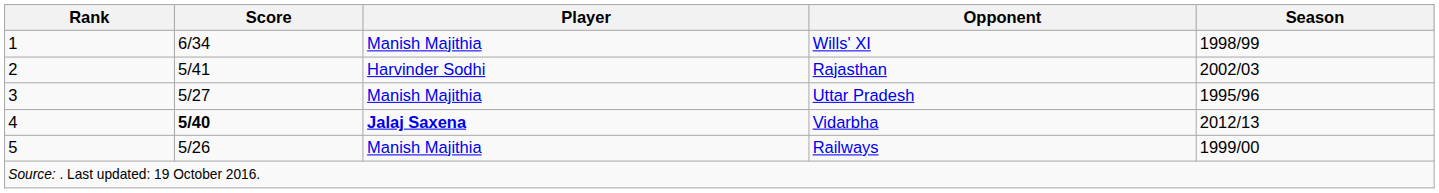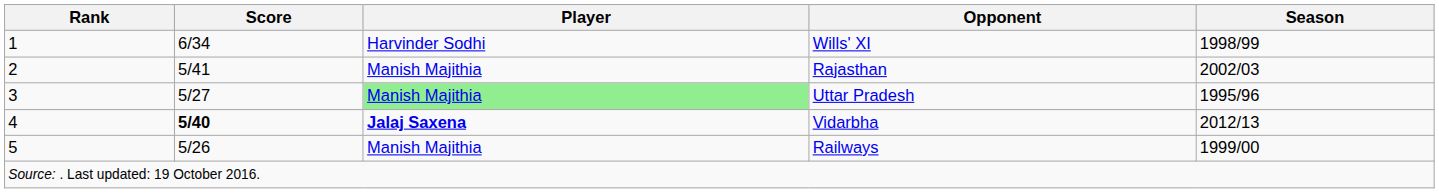Wills' XI | Player: Manish Majithia -> Harvinder Sodhi
Rajasthan | Player: Harvinder Sodhi -> Manish Majithia
Uttar Pradesh | Player: no background -> lightgreen background
